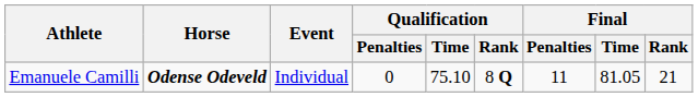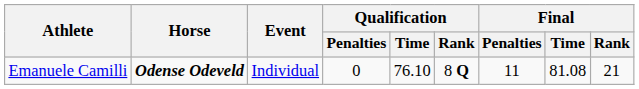Emanuele Camilli | Qualification / Time: 75.10 -> 76.10
Emanuele Camilli | Final / Time: 81.05 -> 81.08
